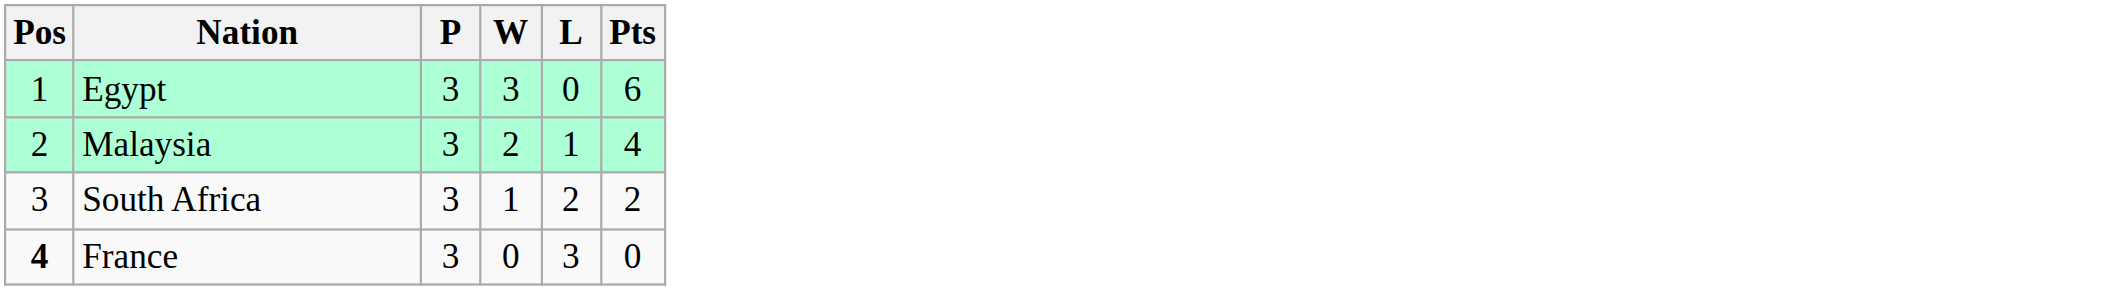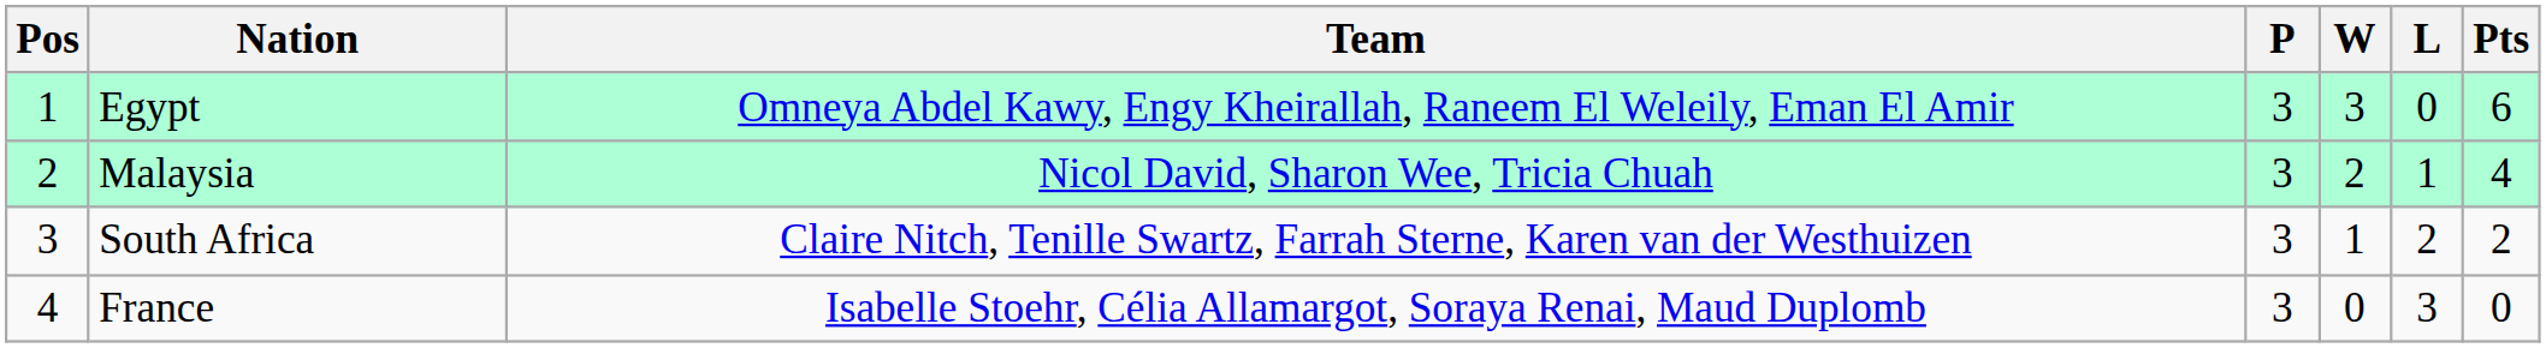+ column: Team | Omneya Abdel Kawy, Engy Kheirallah, Raneem El Weleily, Eman El Amir | Nicol David, Sharon Wee, Tricia Chuah | Claire Nitch, Tenille Swartz, Farrah Sterne, Karen van der Westhuizen | Isabelle Stoehr, Célia Allamargot, Soraya Renai, Maud Duplomb
France | Pos: bold -> normal
